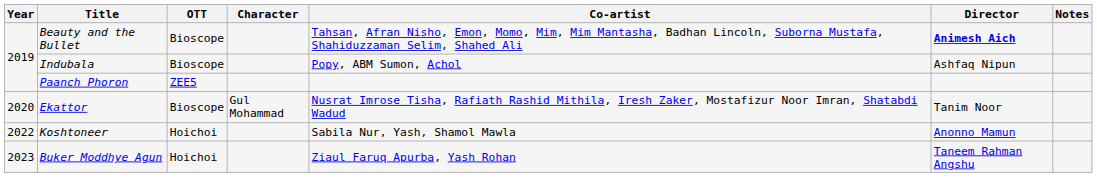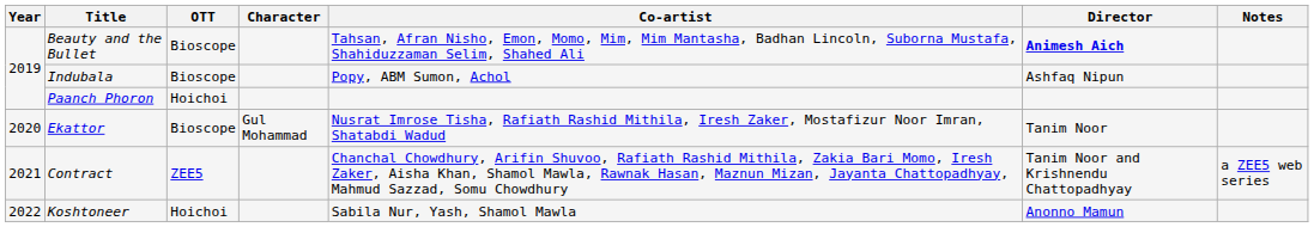Paanch Phoron | OTT: ZEE5 -> Hoichoi
+ row: 2021 | Contract | ZEE5 | Chanchal Chowdhury, Arifin Shuvoo, Rafiath Rashid Mithila, Zakia Bari Momo, Iresh Zaker, Aisha Khan, Shamol Mawla, Rawnak Hasan, Maznun Mizan, Jayanta Chattopadhyay, Mahmud Sazzad, Somu Chowdhury | Tanim Noor and Krishnendu Chattopadhyay | a ZEE5 web series
- row: 2023 | Buker Moddhye Agun | Hoichoi | Ziaul Faruq Apurba, Yash Rohan | Taneem Rahman Angshu
